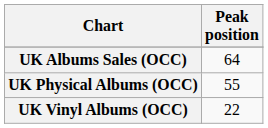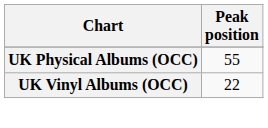- row: UK Albums Sales (OCC) | 64
